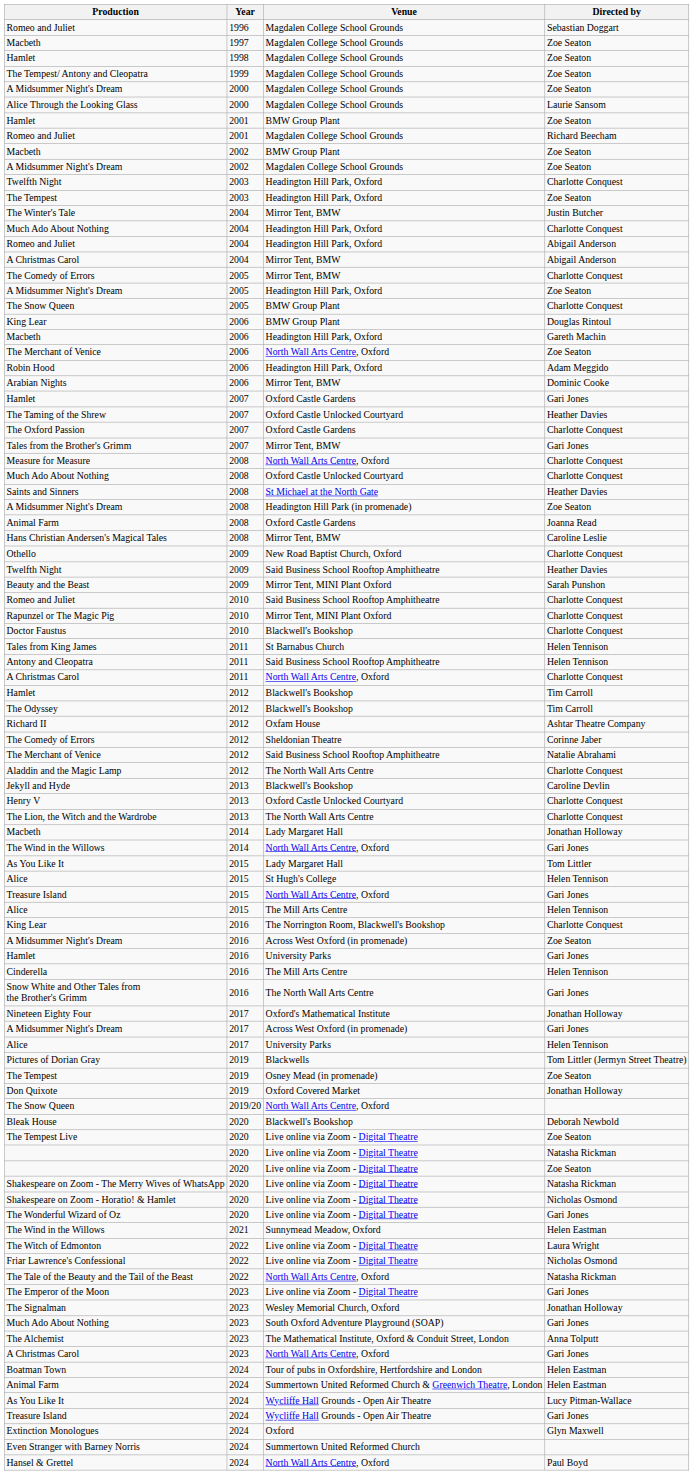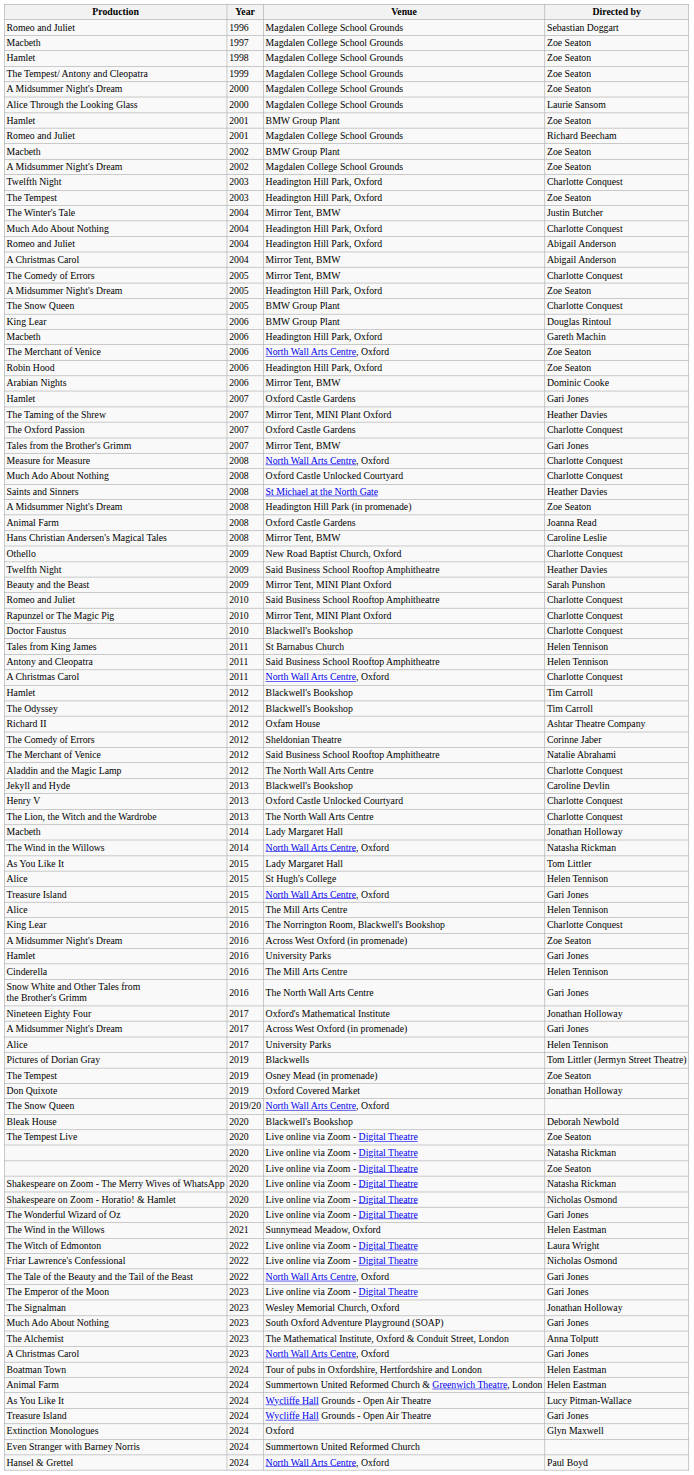Robin Hood | Directed by: Adam Meggido -> Zoe Seaton
The Taming of the Shrew | Venue: Oxford Castle Unlocked Courtyard -> Mirror Tent, MINI Plant Oxford
The Wind in the Willows / 2014 | Directed by: Gari Jones -> Natasha Rickman
The Tale of the Beauty and the Tail of the Beast | Directed by: Natasha Rickman -> Gari Jones
